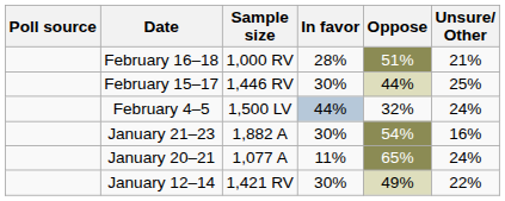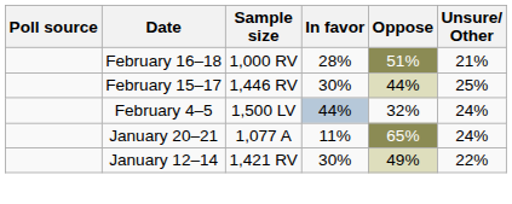- row: January 21–23 | 1,882 A | 30% | 54% | 16%
